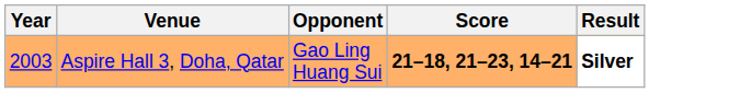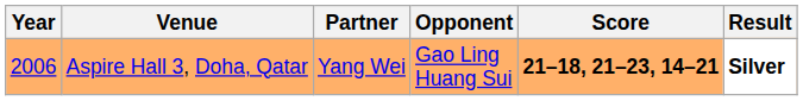+ column: Partner | Yang Wei
Aspire Hall 3, Doha, Qatar | Year: 2003 -> 2006
